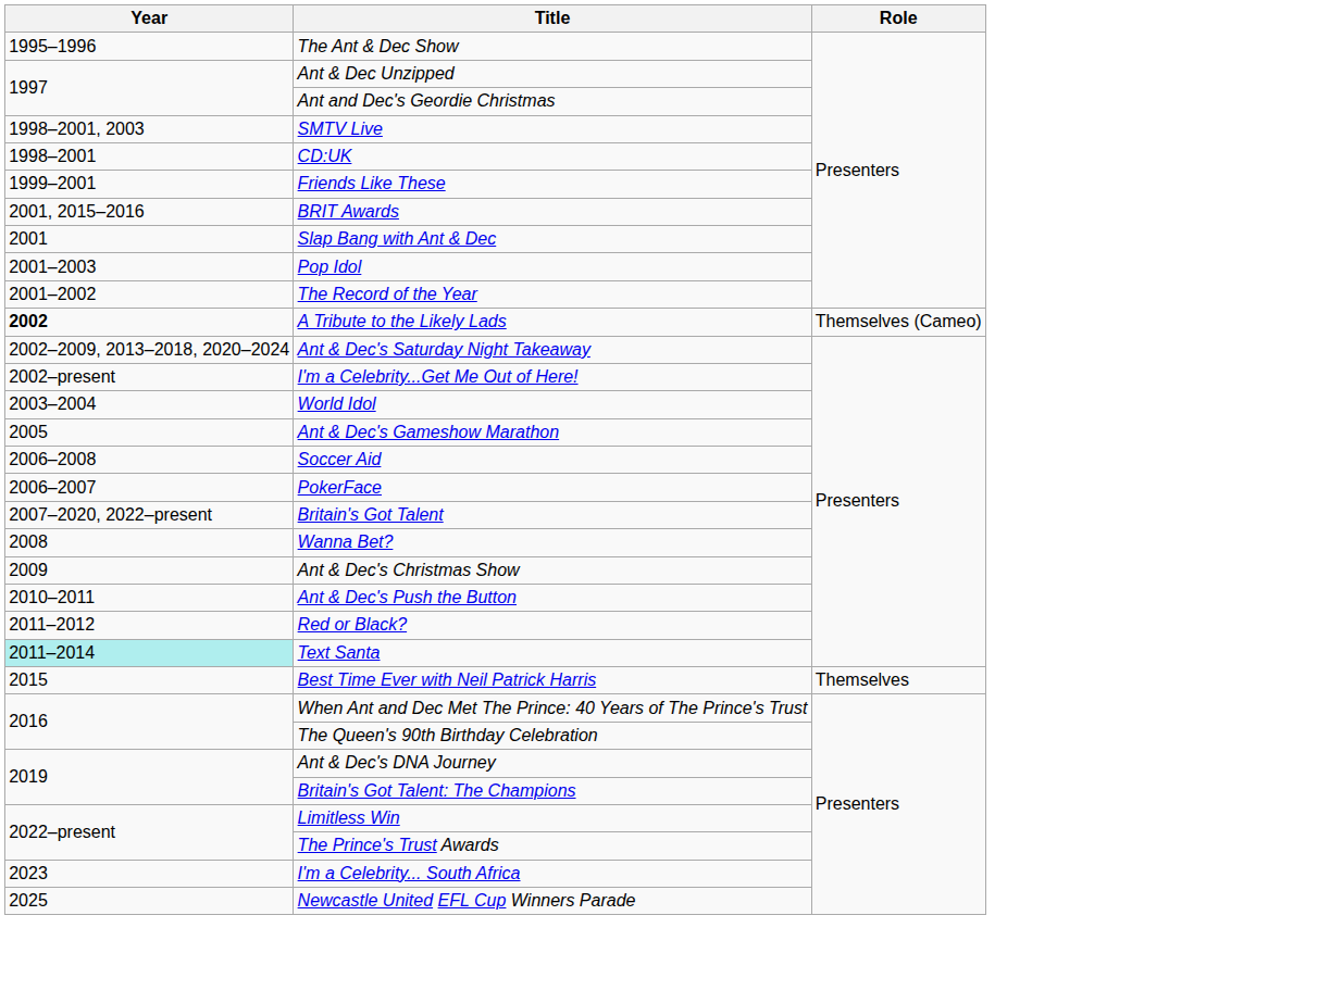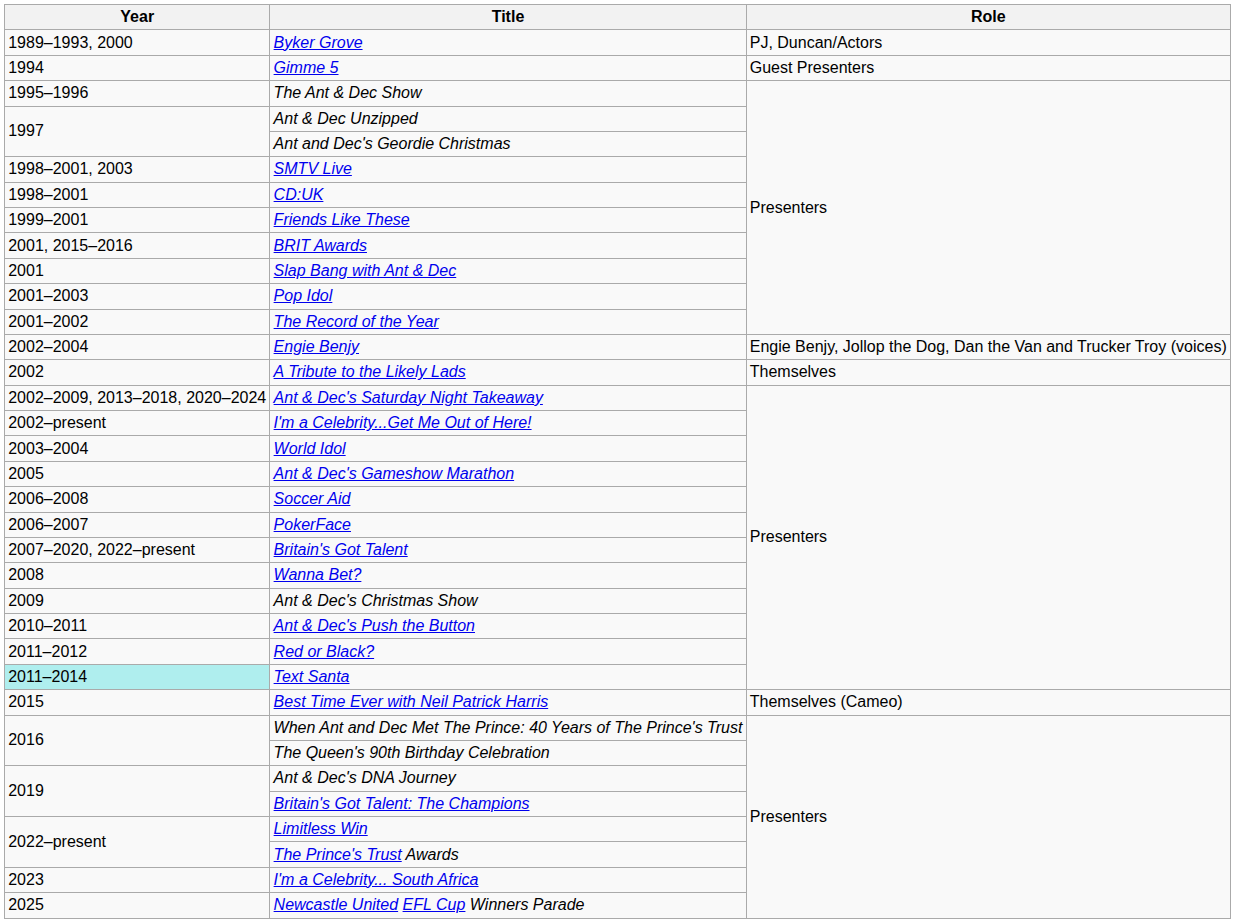+ row: 1989–1993, 2000 | Byker Grove | PJ, Duncan/Actors
+ row: 1994 | Gimme 5 | Guest Presenters
+ row: 2002–2004 | Engie Benjy | Engie Benjy, Jollop the Dog, Dan the Van and Trucker Troy (voices)
A Tribute to the Likely Lads | Year: bold -> normal
A Tribute to the Likely Lads | Role: Themselves (Cameo) -> Themselves
Best Time Ever with Neil Patrick Harris | Role: Themselves -> Themselves (Cameo)
